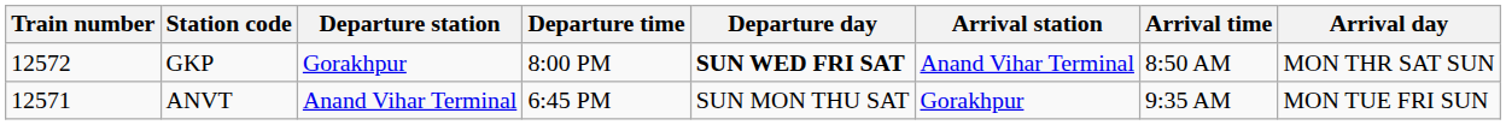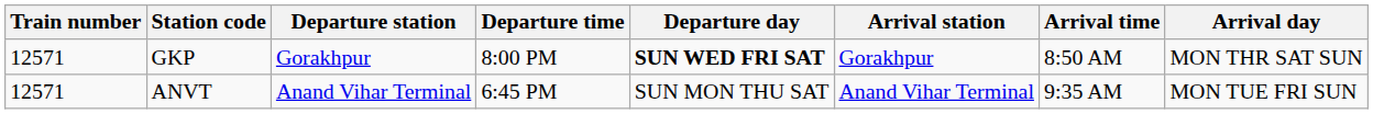GKP | Train number: 12572 -> 12571
GKP | Arrival station: Anand Vihar Terminal -> Gorakhpur
ANVT | Arrival station: Gorakhpur -> Anand Vihar Terminal
